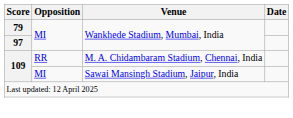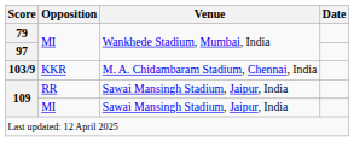+ row: 103/9 | KKR | M. A. Chidambaram Stadium, Chennai, India
109 / RR | Venue: M. A. Chidambaram Stadium, Chennai, India -> Sawai Mansingh Stadium, Jaipur, India
